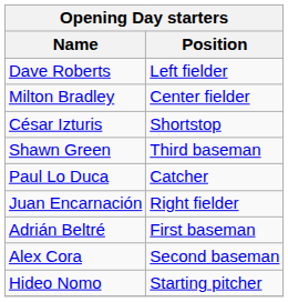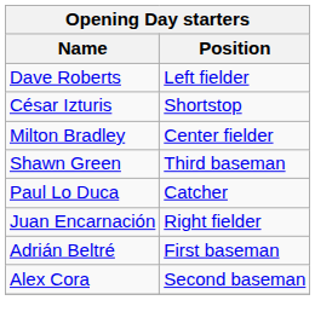rows swapped: César Izturis <-> Milton Bradley
- row: Hideo Nomo | Starting pitcher
